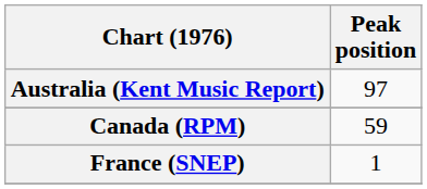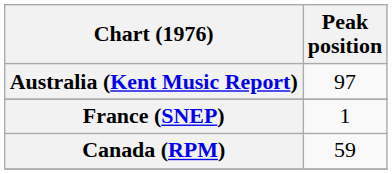rows swapped: Canada (RPM) <-> France (SNEP)
